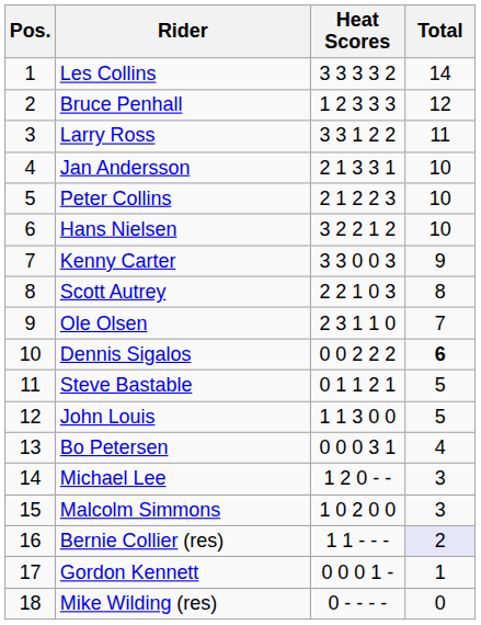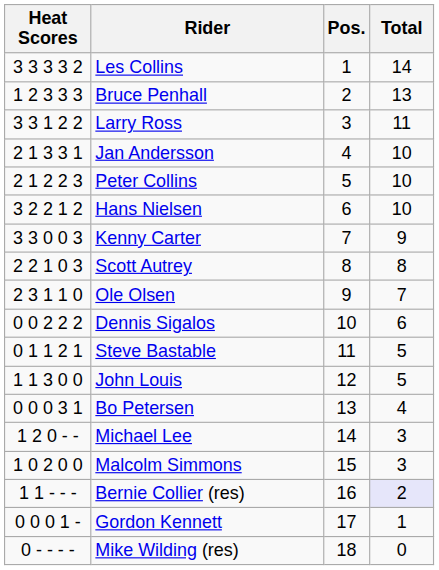columns swapped: Pos. <-> Heat Scores
Bruce Penhall | Total: 12 -> 13
Dennis Sigalos | Total: bold -> normal
